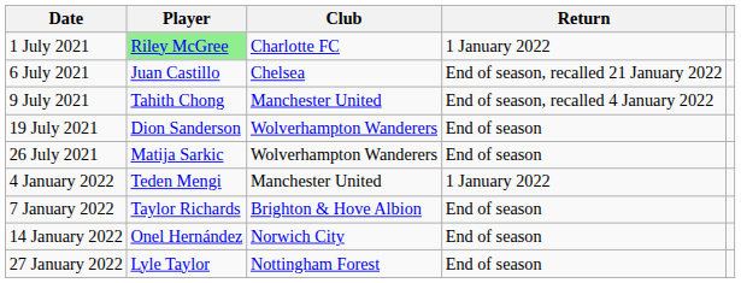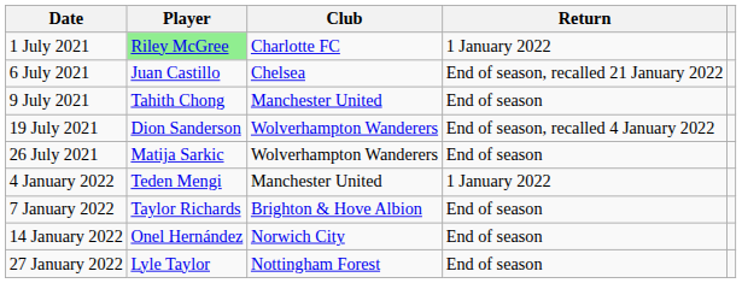9 July 2021 | Return: End of season, recalled 4 January 2022 -> End of season
19 July 2021 | Return: End of season -> End of season, recalled 4 January 2022
